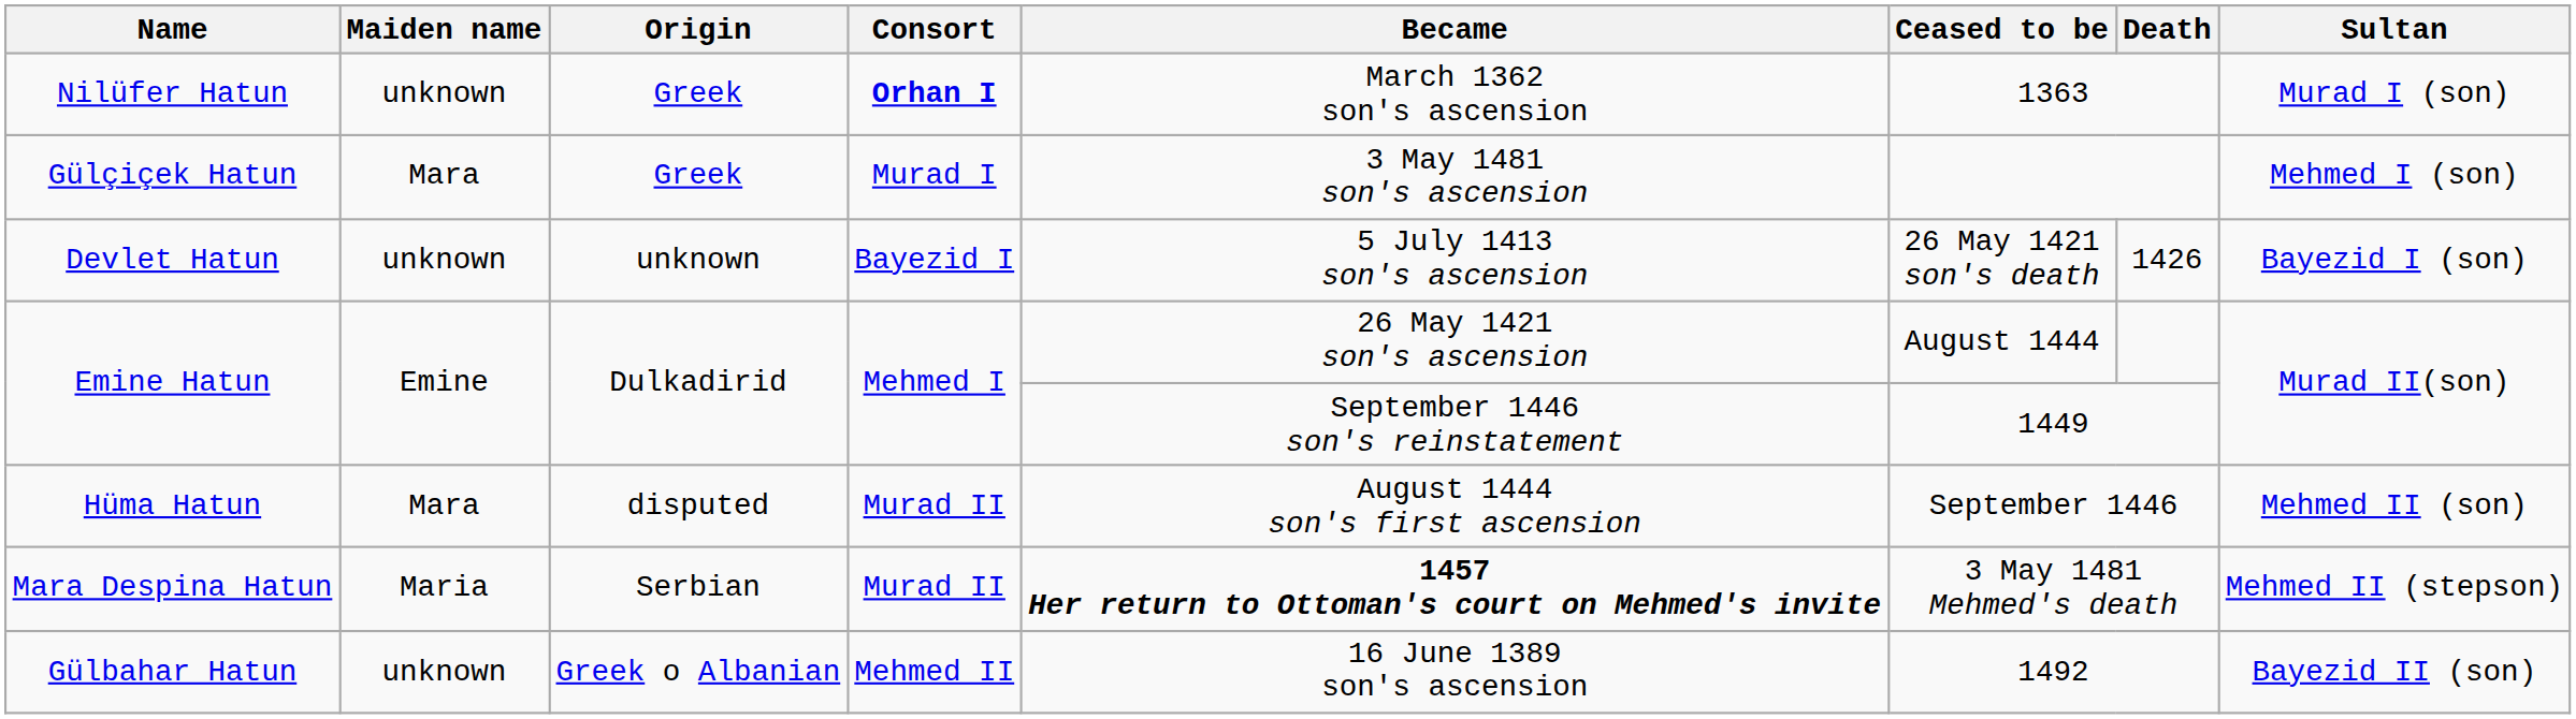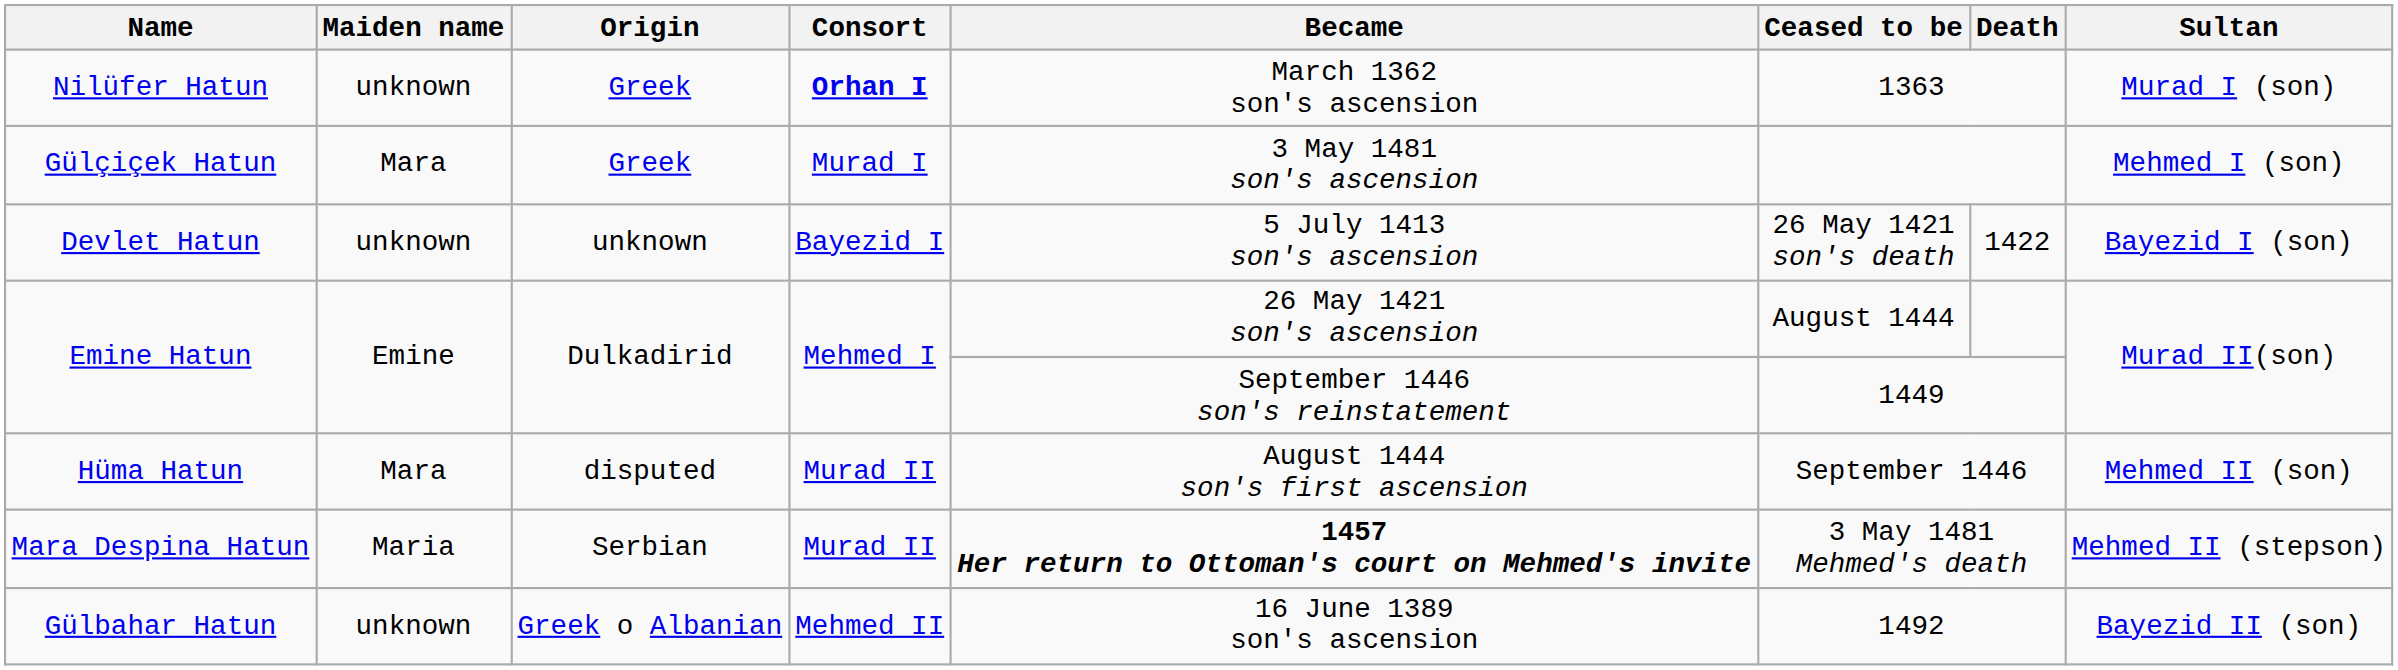Devlet Hatun | Death: 1426 -> 1422
